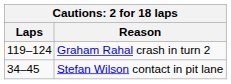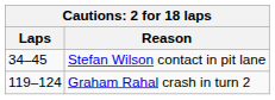rows swapped: Stefan Wilson contact in pit lane <-> Graham Rahal crash in turn 2
